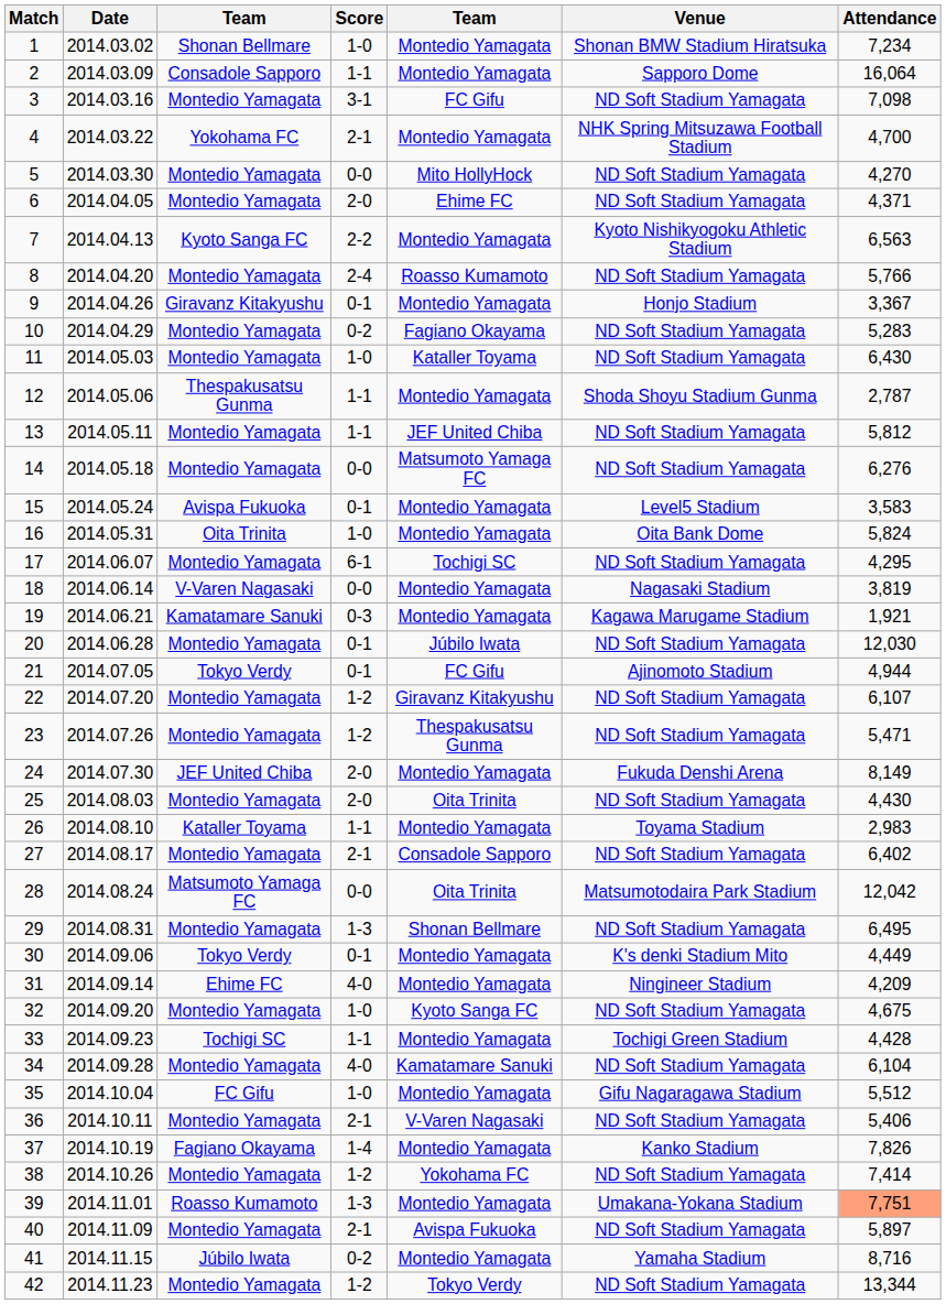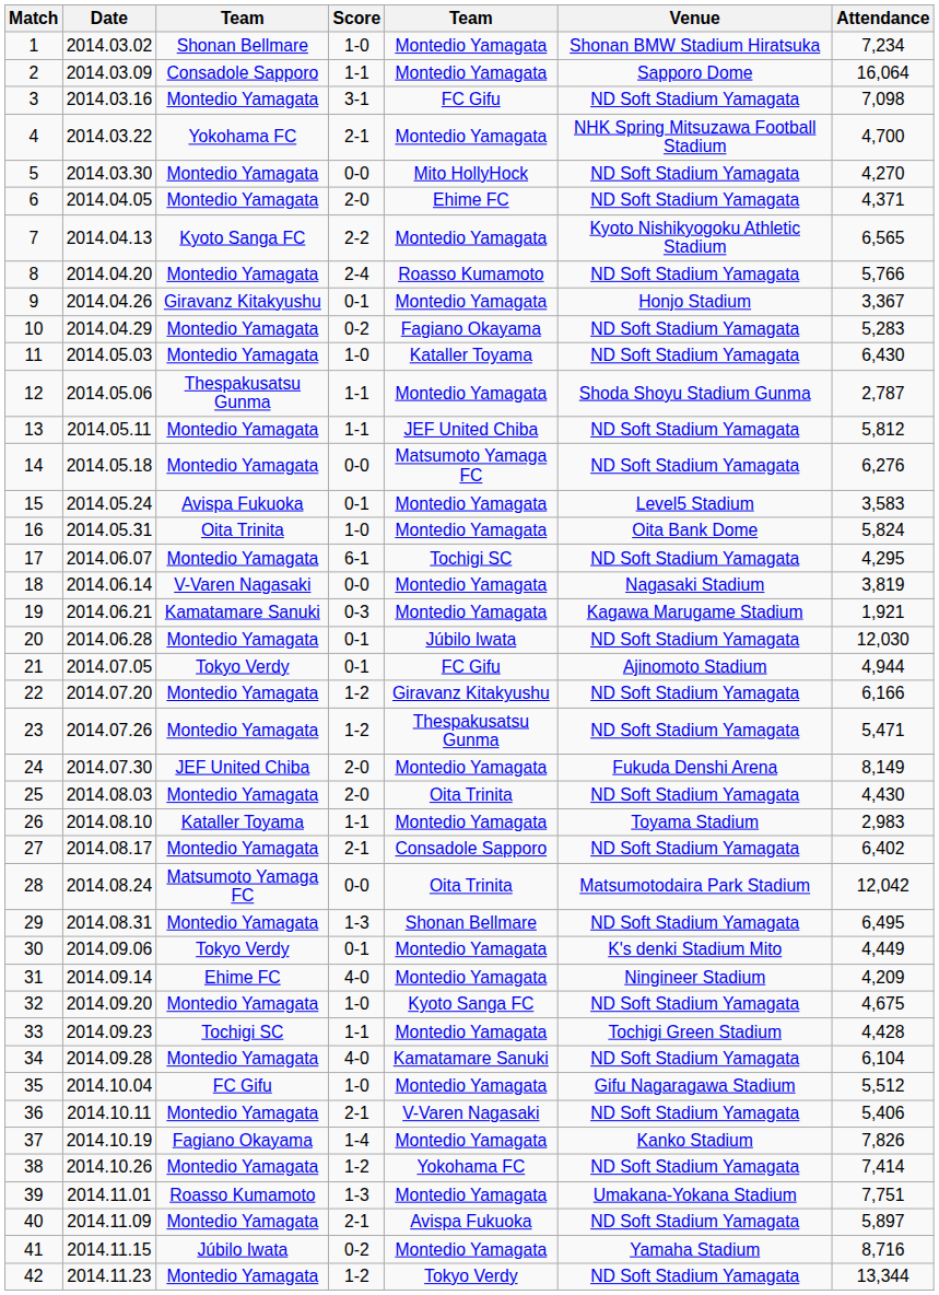7 | Attendance: 6,563 -> 6,565
22 | Attendance: 6,107 -> 6,166
39 | Attendance: lightsalmon background -> no background
